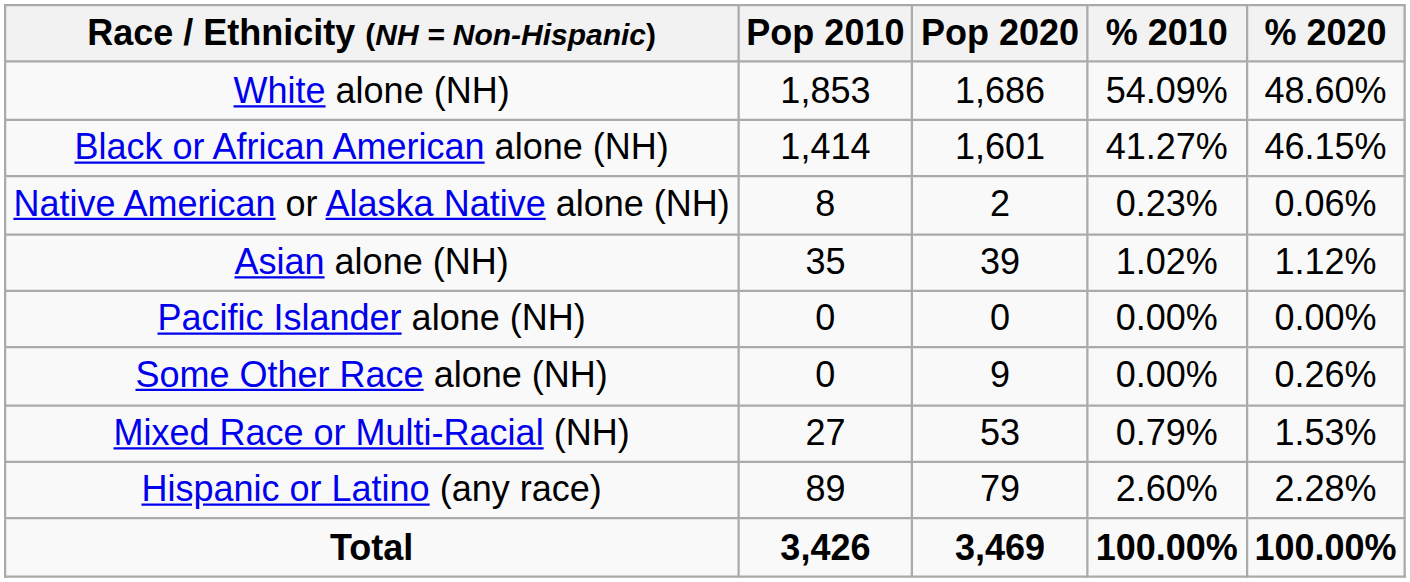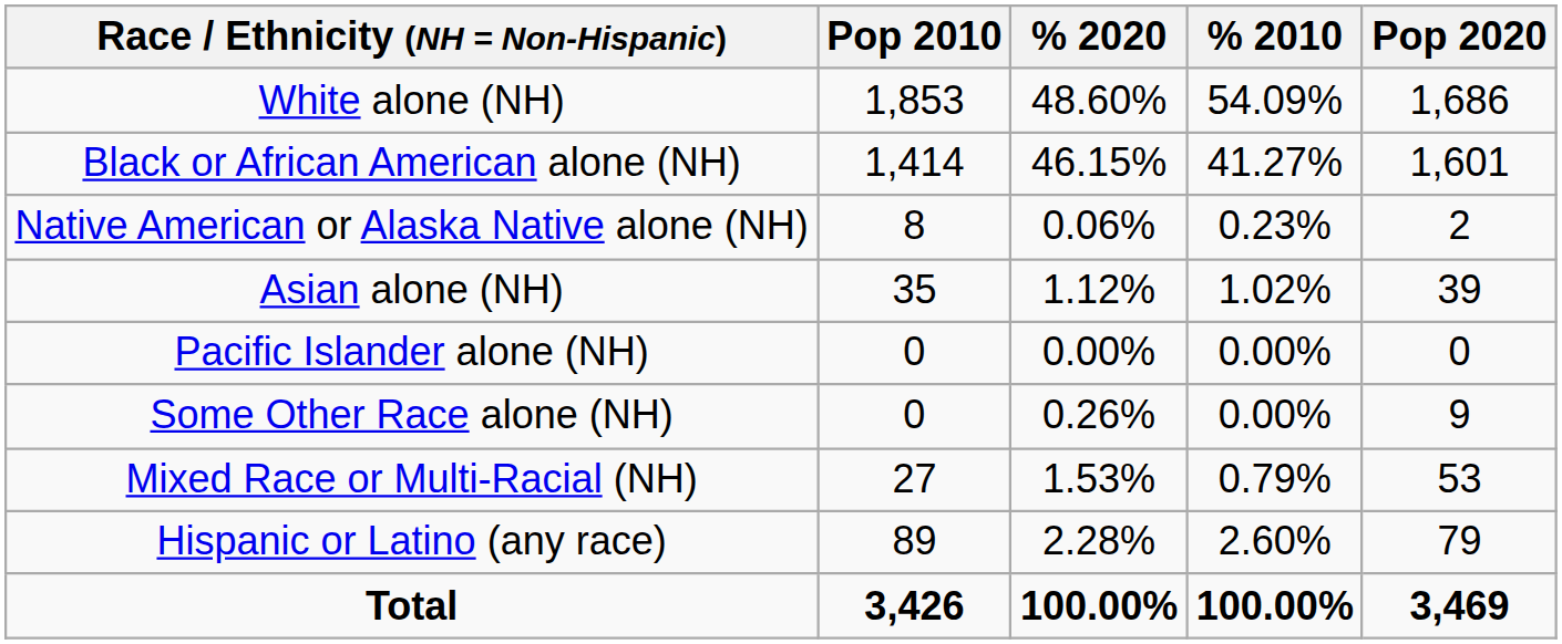columns swapped: Pop 2020 <-> % 2020
